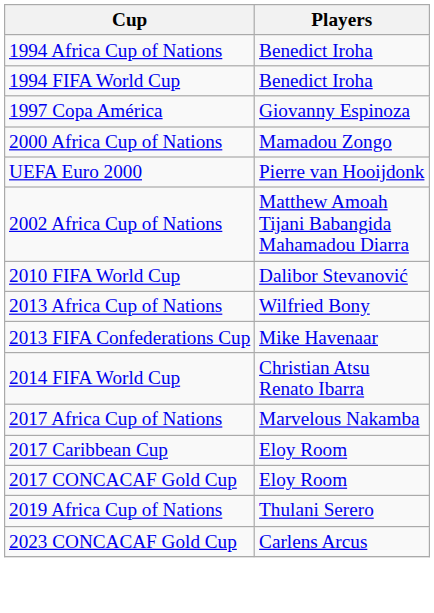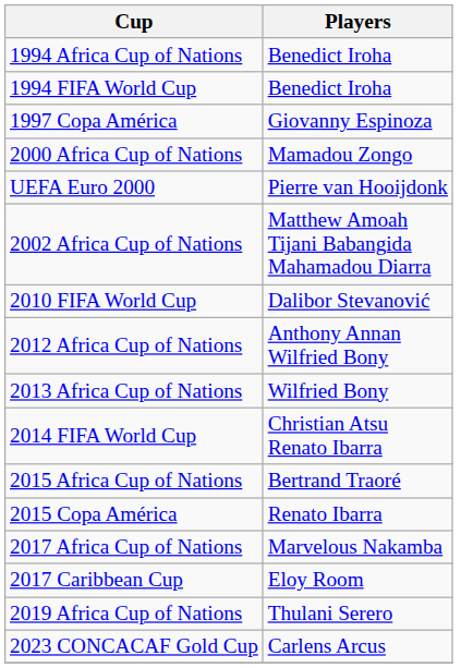+ row: 2012 Africa Cup of Nations | Anthony Annan Wilfried Bony
- row: 2013 FIFA Confederations Cup | Mike Havenaar
+ row: 2015 Africa Cup of Nations | Bertrand Traoré
+ row: 2015 Copa América | Renato Ibarra
- row: 2017 CONCACAF Gold Cup | Eloy Room
